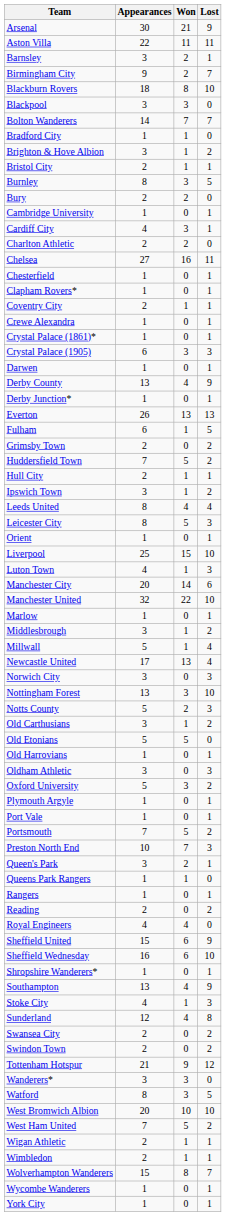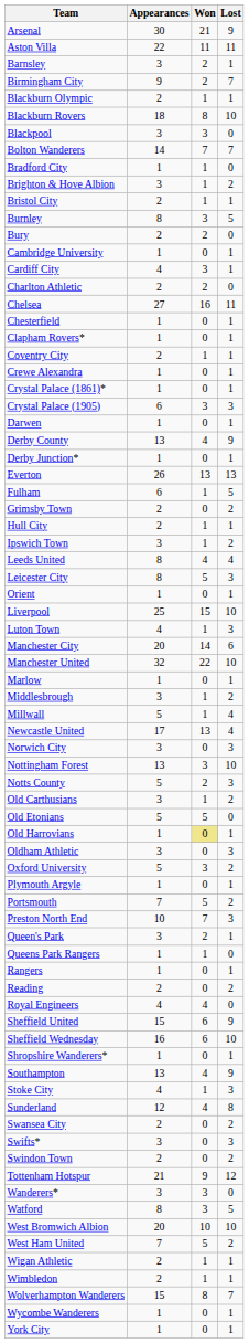+ row: Blackburn Olympic | 2 | 1 | 1
- row: Huddersfield Town | 7 | 5 | 2
Old Harrovians | Won: no background -> khaki background
- row: Port Vale | 1 | 0 | 1
+ row: Swifts* | 3 | 0 | 3
